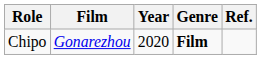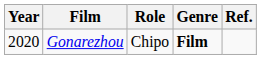columns swapped: Year <-> Role
